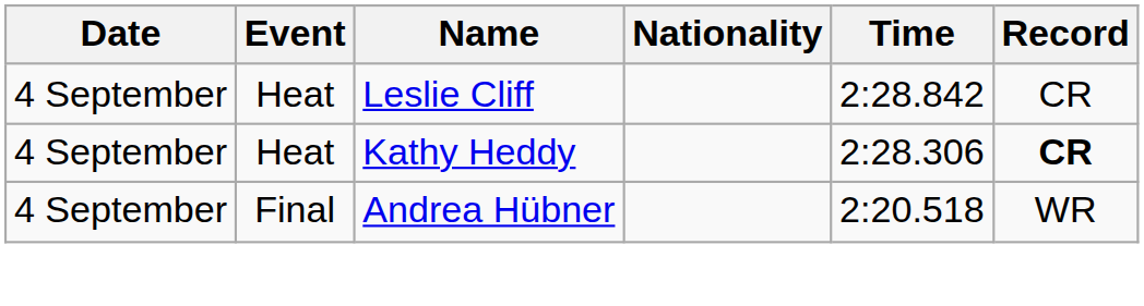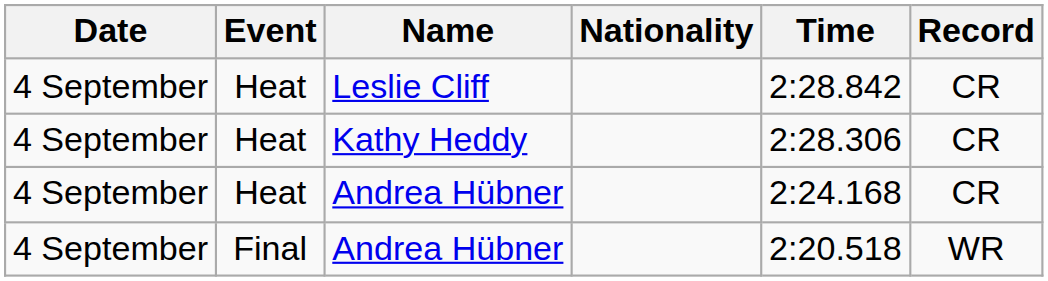Kathy Heddy | Record: bold -> normal
+ row: 4 September | Heat | Andrea Hübner | 2:24.168 | CR
